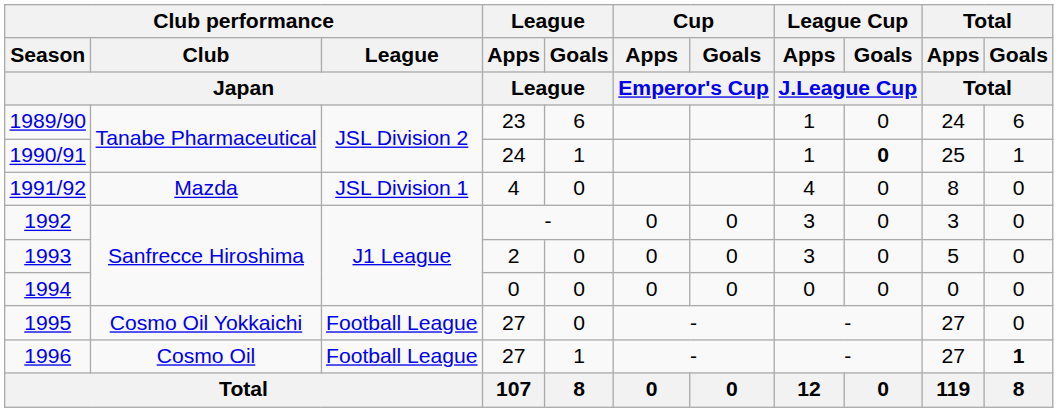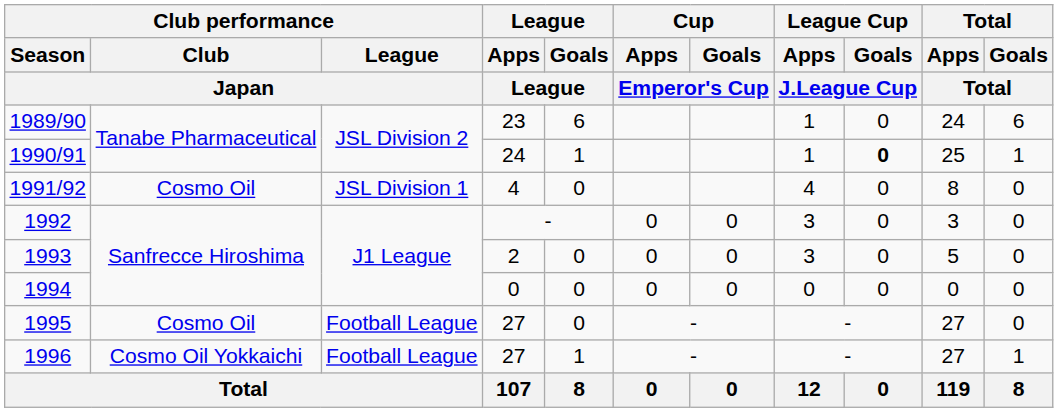1991/92 | Club performance / Club / Japan: Mazda -> Cosmo Oil
1995 | Club performance / Club / Japan: Cosmo Oil Yokkaichi -> Cosmo Oil
1996 | Club performance / Club / Japan: Cosmo Oil -> Cosmo Oil Yokkaichi
1996 | Total / Goals / Total: bold -> normal
